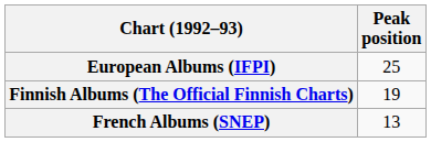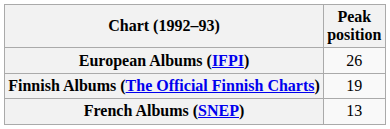European Albums (IFPI) | Peak position: 25 -> 26
